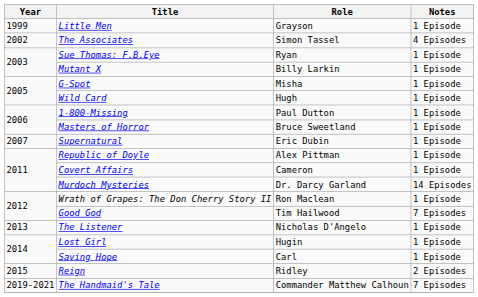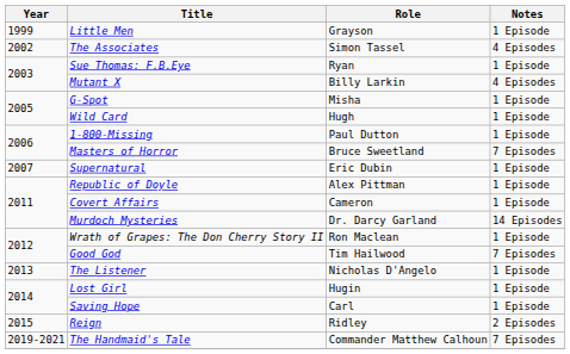Mutant X | Notes: 1 Episode -> 4 Episodes
Masters of Horror | Notes: 1 Episode -> 7 Episodes
